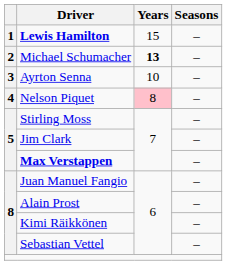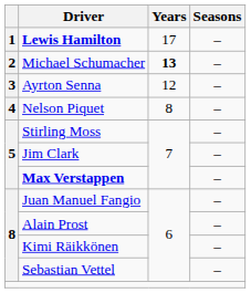Lewis Hamilton | Years: 15 -> 17
Ayrton Senna | Years: 10 -> 12
Nelson Piquet | Years: pink background -> no background
